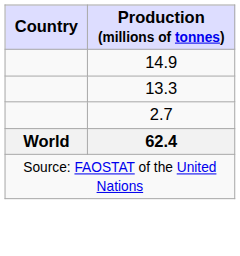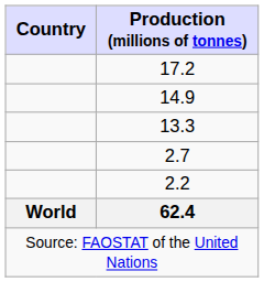+ row: 17.2
+ row: 2.2
